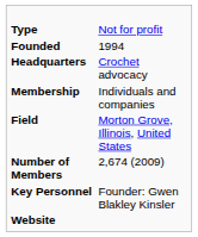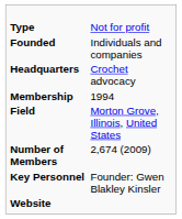Founded | column 2: 1994 -> Individuals and companies
Membership | column 2: Individuals and companies -> 1994
